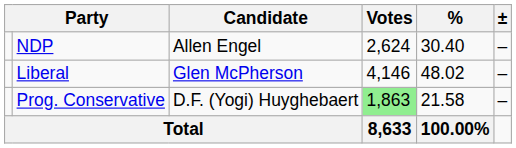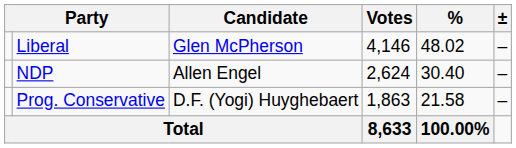rows swapped: Liberal <-> NDP
Prog. Conservative | Votes: lightgreen background -> no background
